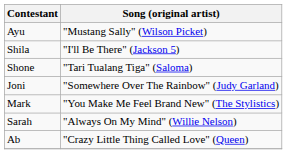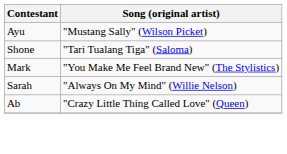- row: Shila | "I'll Be There" (Jackson 5)
- row: Joni | "Somewhere Over The Rainbow" (Judy Garland)
